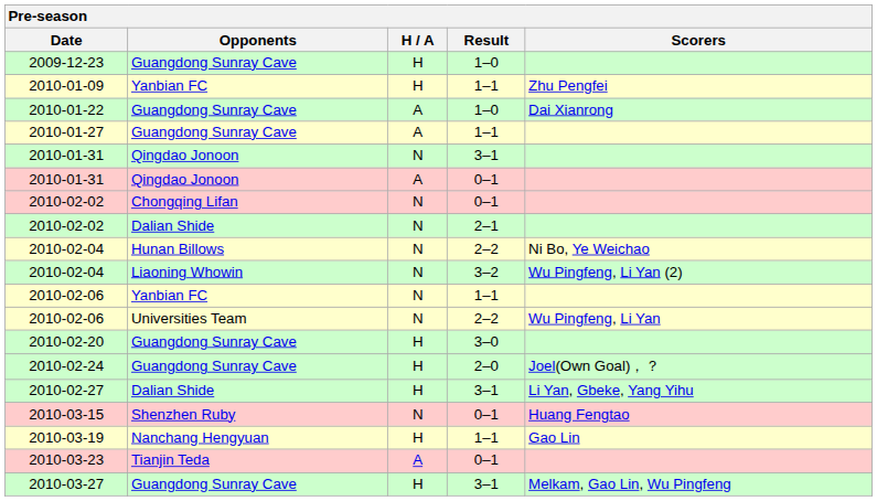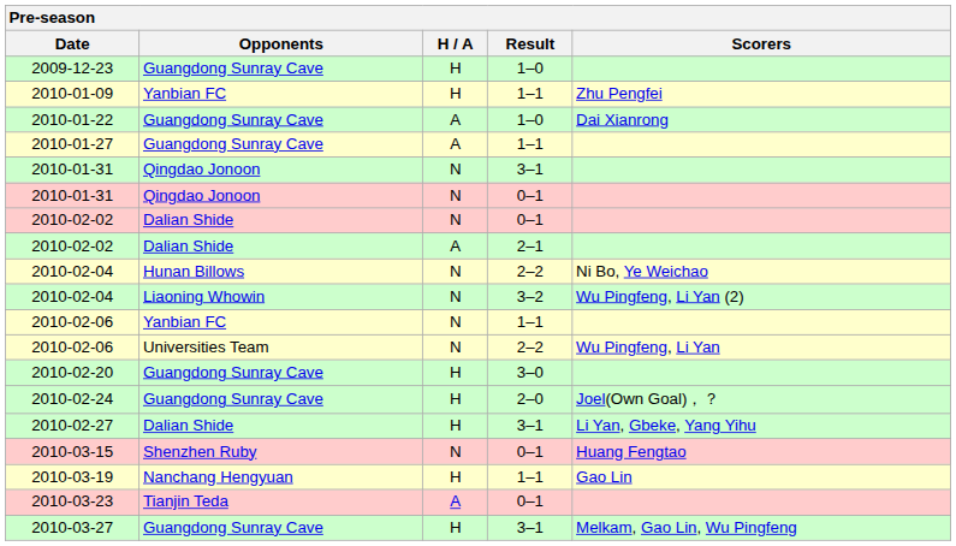2010-01-31 / 0–1 | H / A: A -> N
2010-02-02 / 0–1 | Opponents: Chongqing Lifan -> Dalian Shide
2010-02-02 / 2–1 | H / A: N -> A
